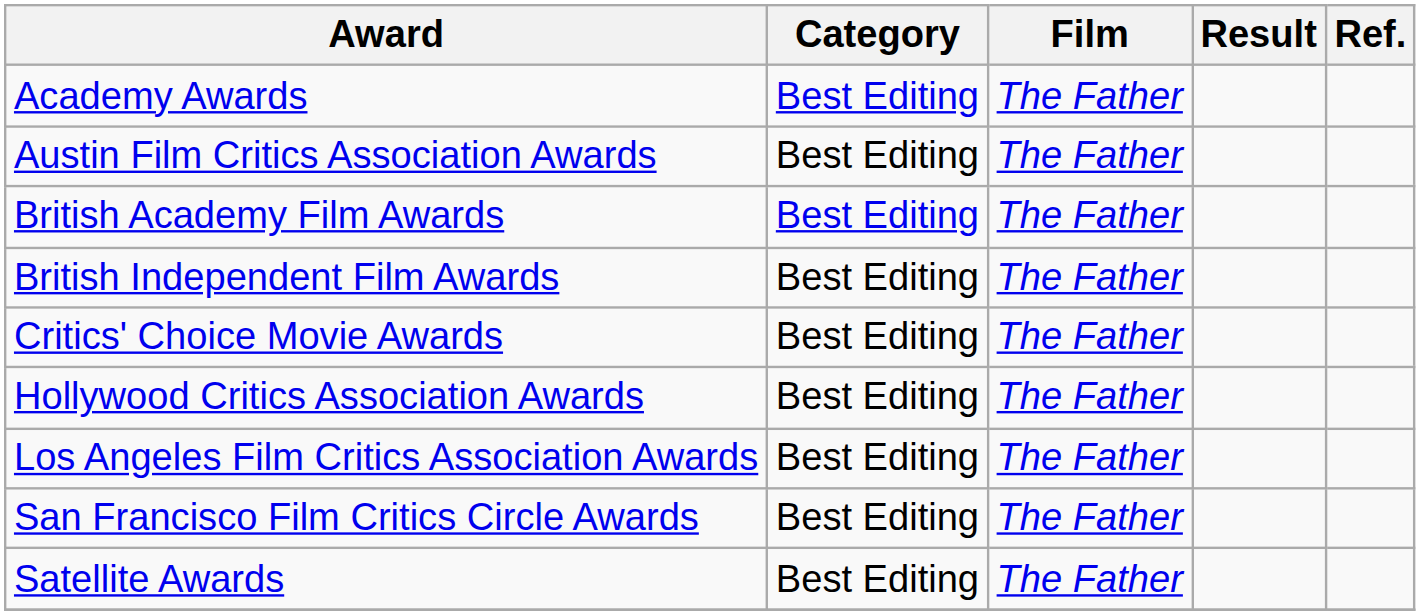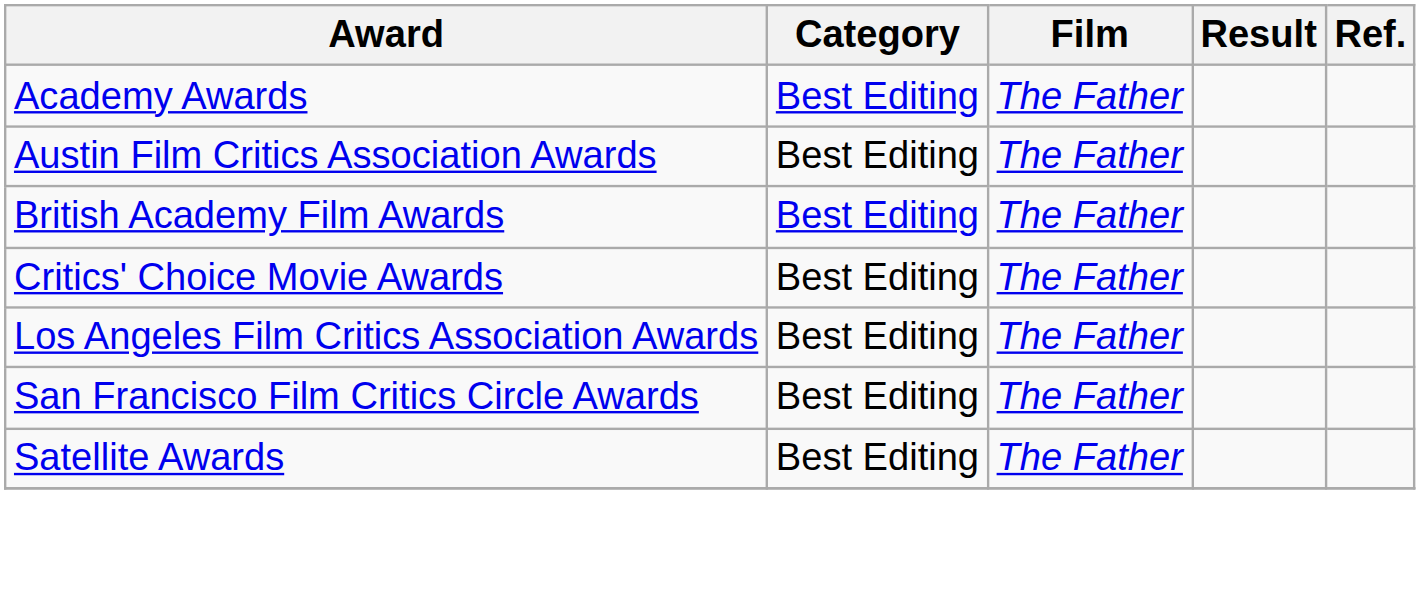- row: British Independent Film Awards | Best Editing | The Father
- row: Hollywood Critics Association Awards | Best Editing | The Father
